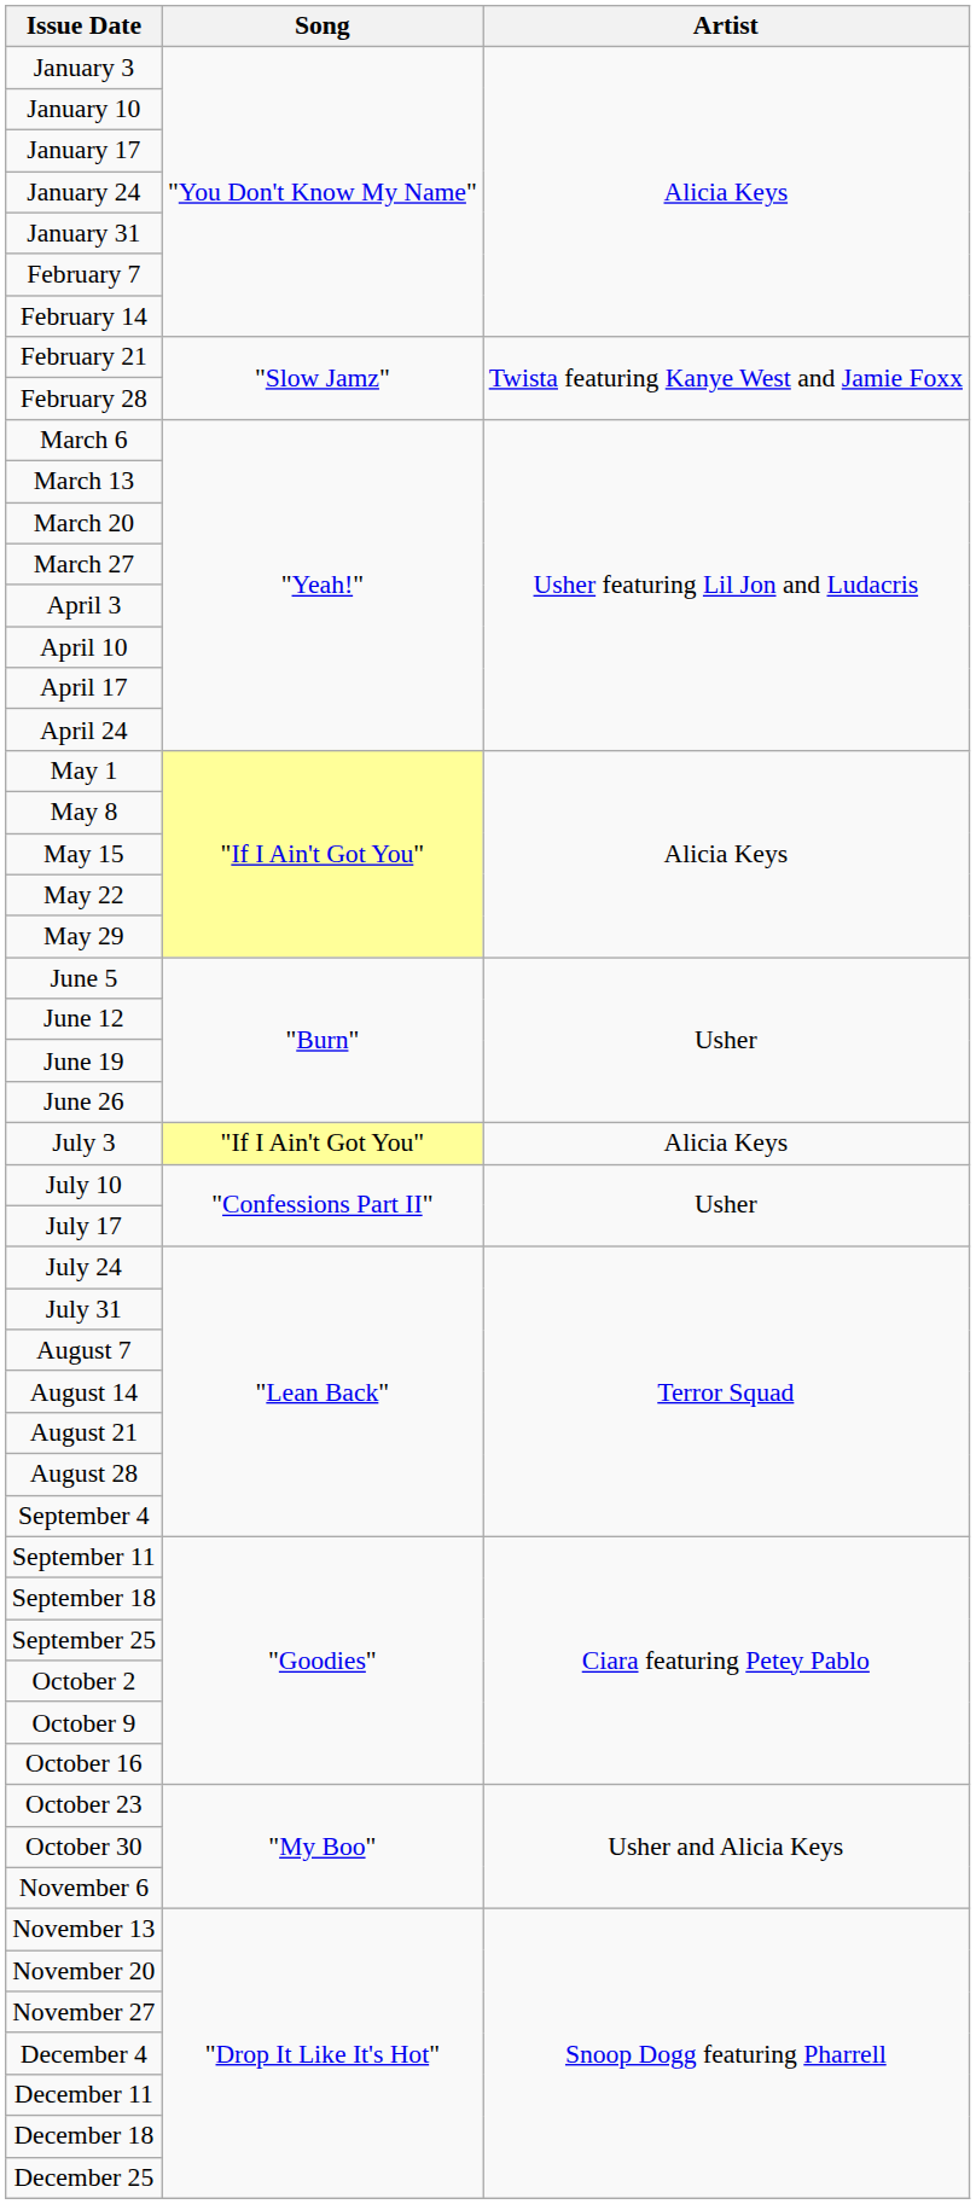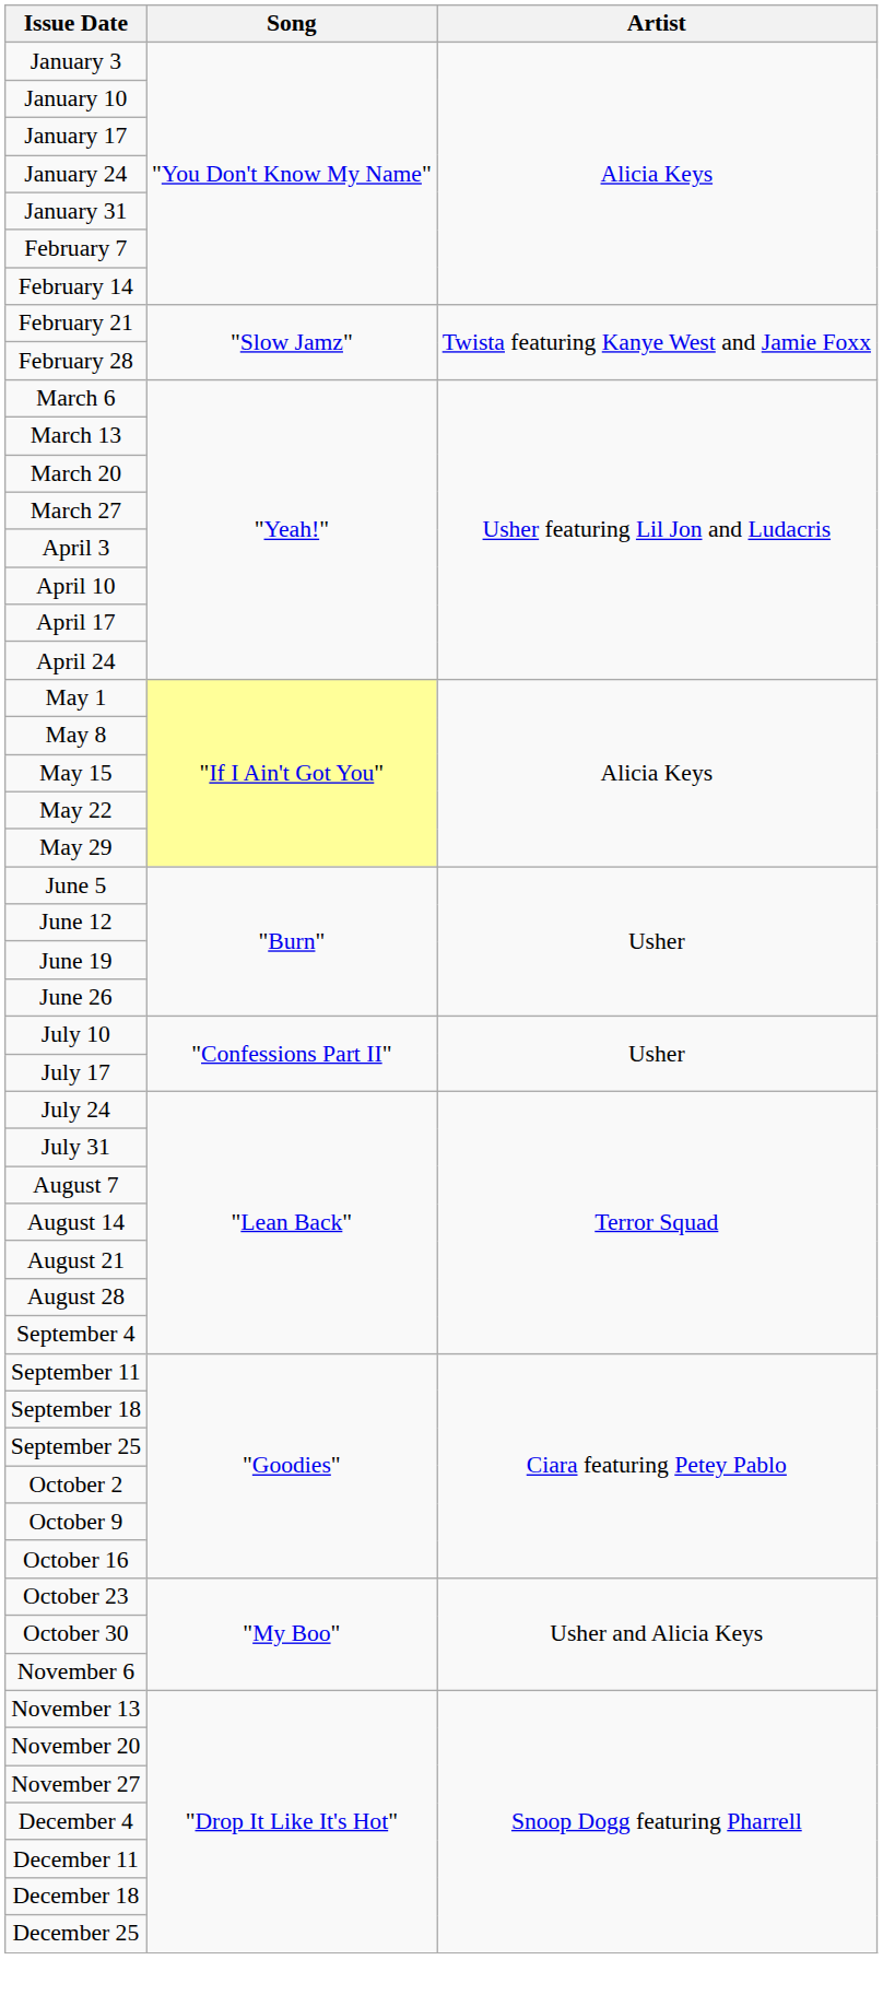- row: July 3 | "If I Ain't Got You" | Alicia Keys
